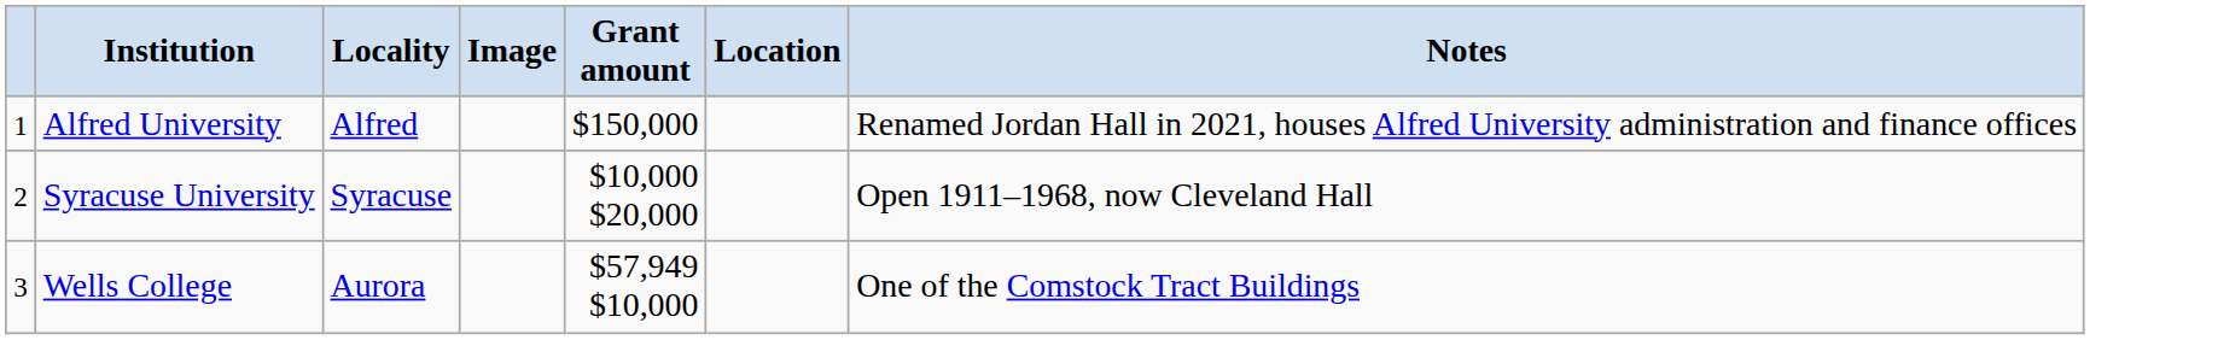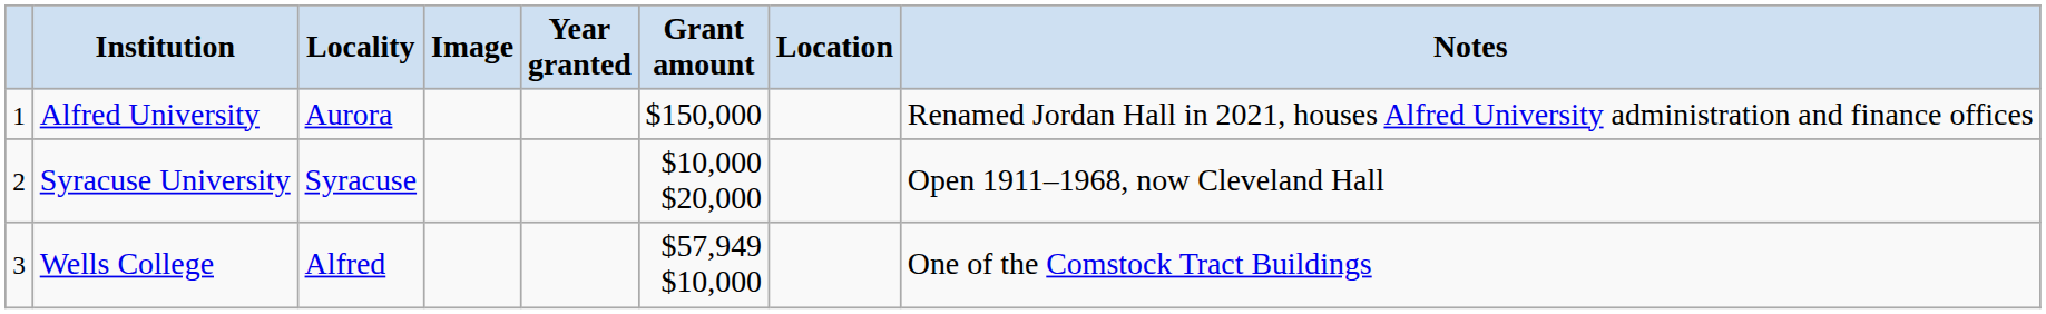+ column: Year granted
Alfred University | Locality: Alfred -> Aurora
Wells College | Locality: Aurora -> Alfred
